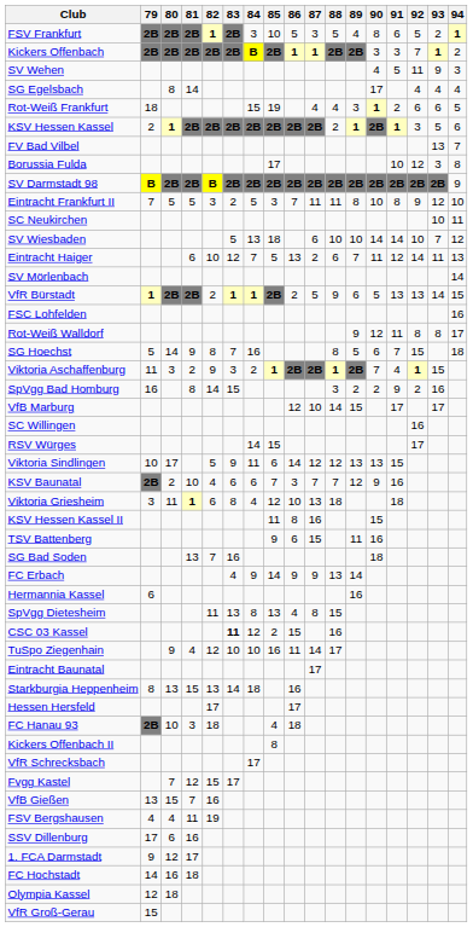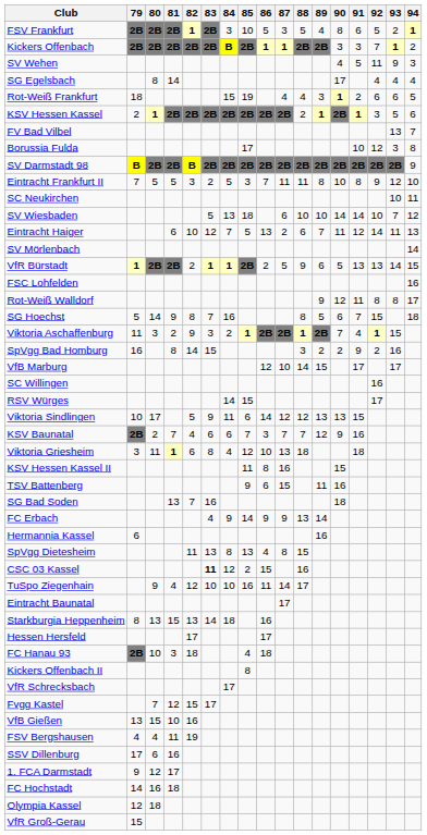KSV Baunatal | 81: 10 -> 7
VfB Gießen | 81: 7 -> 10
